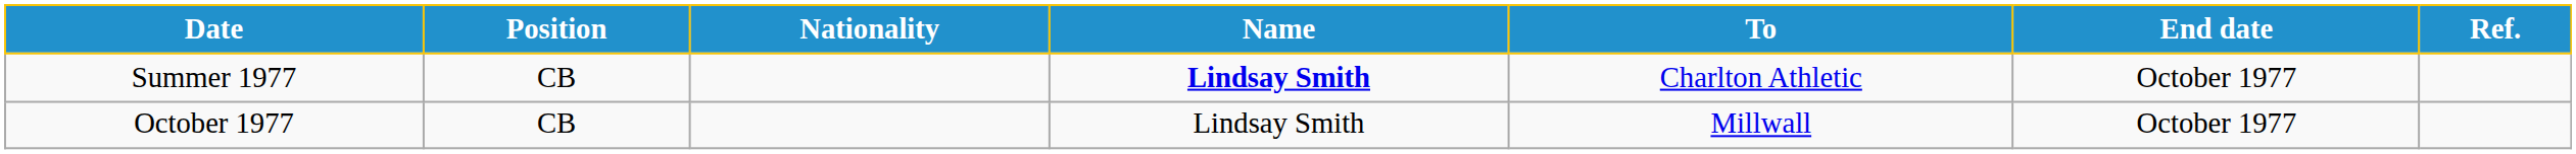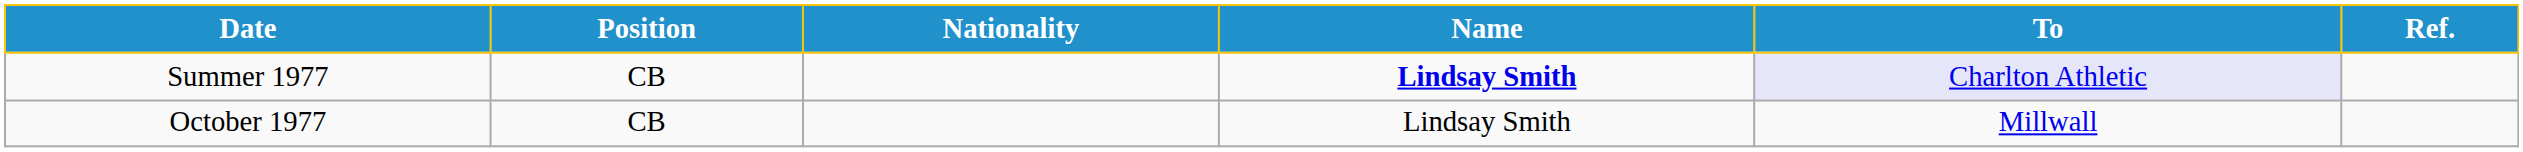- column: End date | October 1977 | October 1977
Summer 1977 | To: no background -> lavender background
